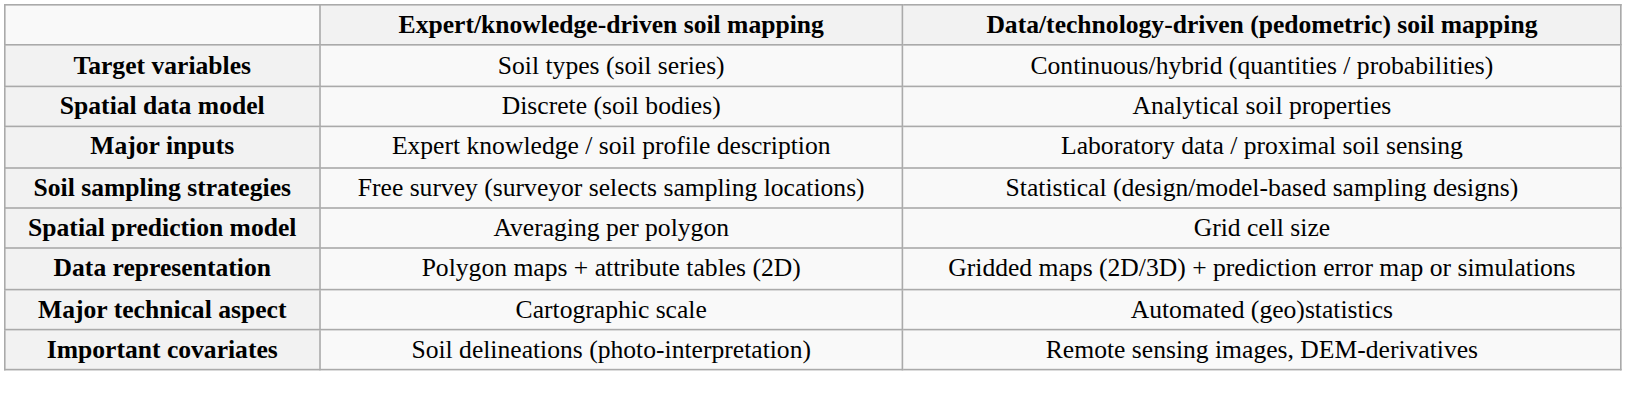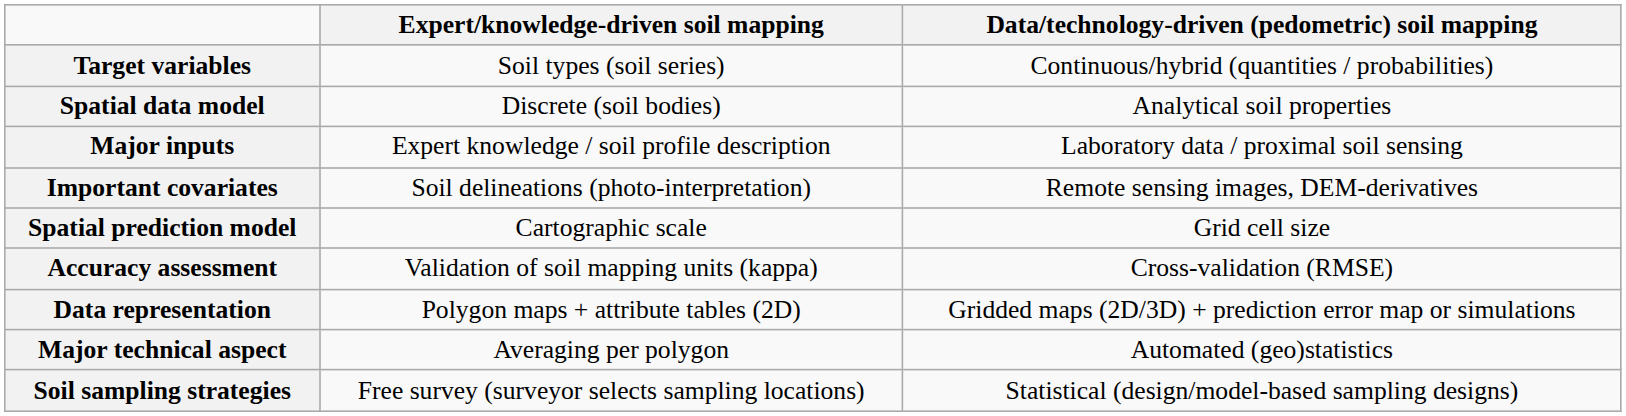rows swapped: Important covariates <-> Soil sampling strategies
Spatial prediction model | Expert/knowledge-driven soil mapping: Averaging per polygon -> Cartographic scale
+ row: Accuracy assessment | Validation of soil mapping units (kappa) | Cross-validation (RMSE)
Major technical aspect | Expert/knowledge-driven soil mapping: Cartographic scale -> Averaging per polygon
